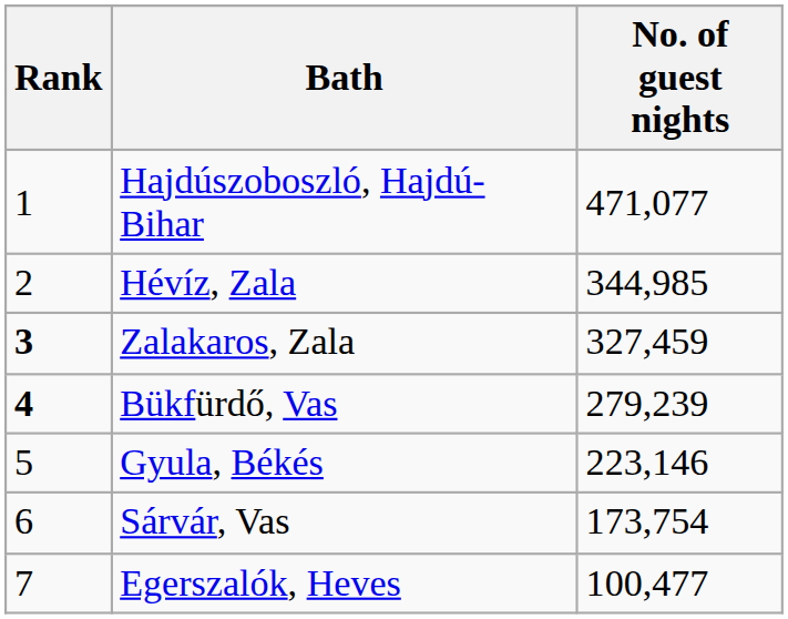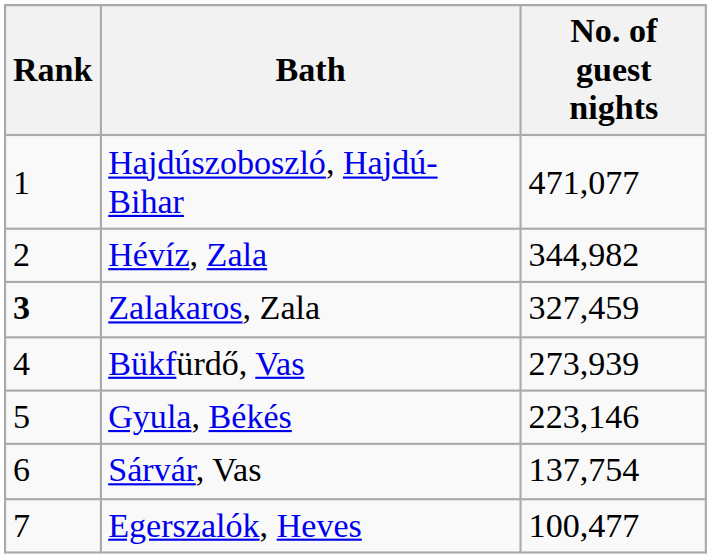Hévíz, Zala | No. of guest nights: 344,985 -> 344,982
Bükfürdő, Vas | Rank: bold -> normal
Bükfürdő, Vas | No. of guest nights: 279,239 -> 273,939
Sárvár, Vas | No. of guest nights: 173,754 -> 137,754
